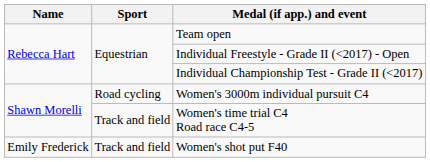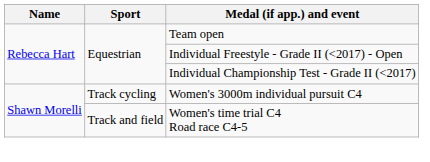Women's 3000m individual pursuit C4 | Sport: Road cycling -> Track cycling
- row: Emily Frederick | Track and field | Women's shot put F40
